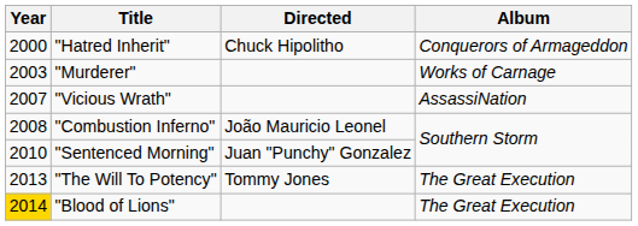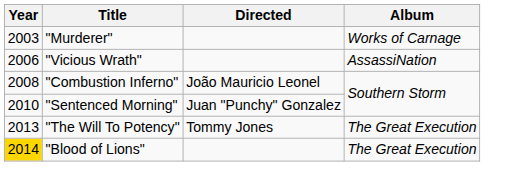- row: 2000 | "Hatred Inherit" | Chuck Hipolitho | Conquerors of Armageddon
"Vicious Wrath" | Year: 2007 -> 2006
